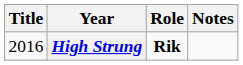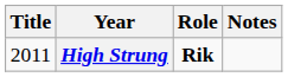High Strung | Title: 2016 -> 2011
